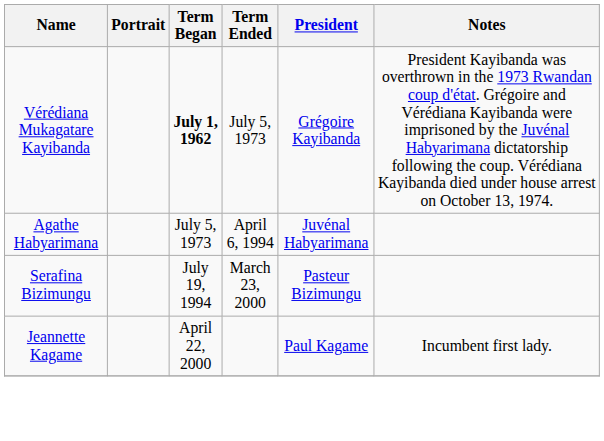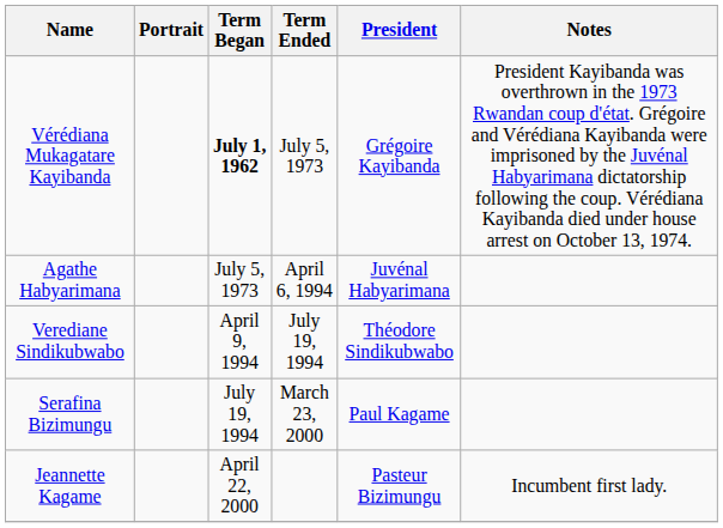+ row: Verediane Sindikubwabo | April 9, 1994 | July 19, 1994 | Théodore Sindikubwabo
Serafina Bizimungu | President: Pasteur Bizimungu -> Paul Kagame
Jeannette Kagame | President: Paul Kagame -> Pasteur Bizimungu
